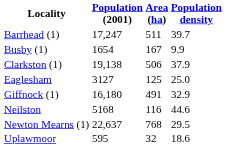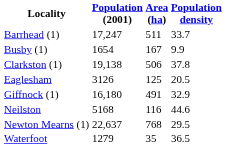Barrhead (1) | Population density: 39.7 -> 33.7
Clarkston (1) | Population density: 37.9 -> 37.8
Eaglesham | Population (2001): 3127 -> 3126
Eaglesham | Population density: 25.0 -> 20.5
- row: Uplawmoor | 595 | 32 | 18.6
+ row: Waterfoot | 1279 | 35 | 36.5
